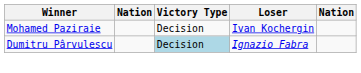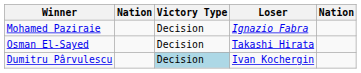Mohamed Paziraie | Loser: Ivan Kochergin -> Ignazio Fabra
+ row: Osman El-Sayed | Decision | Takashi Hirata
Dumitru Pârvulescu | Loser: Ignazio Fabra -> Ivan Kochergin
